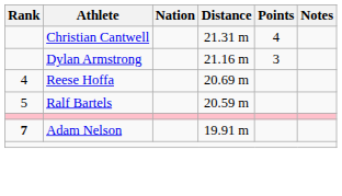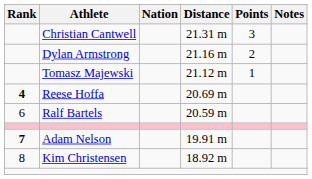Christian Cantwell | Points: 4 -> 3
Dylan Armstrong | Points: 3 -> 2
+ row: Tomasz Majewski | 21.12 m | 1
Reese Hoffa | Rank: normal -> bold
Ralf Bartels | Rank: 5 -> 6
+ row: 8 | Kim Christensen | 18.92 m
